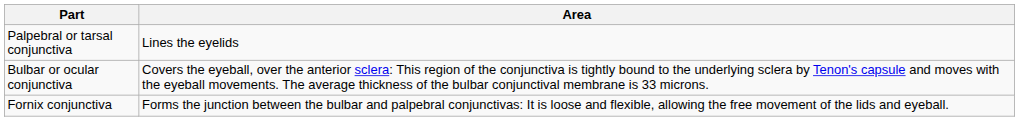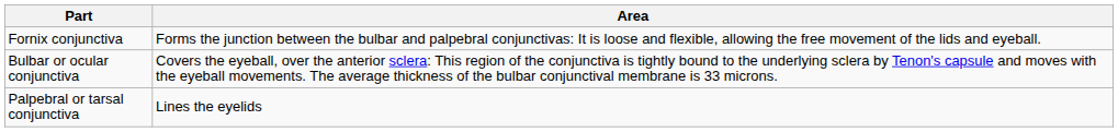rows swapped: Palpebral or tarsal conjunctiva <-> Fornix conjunctiva
